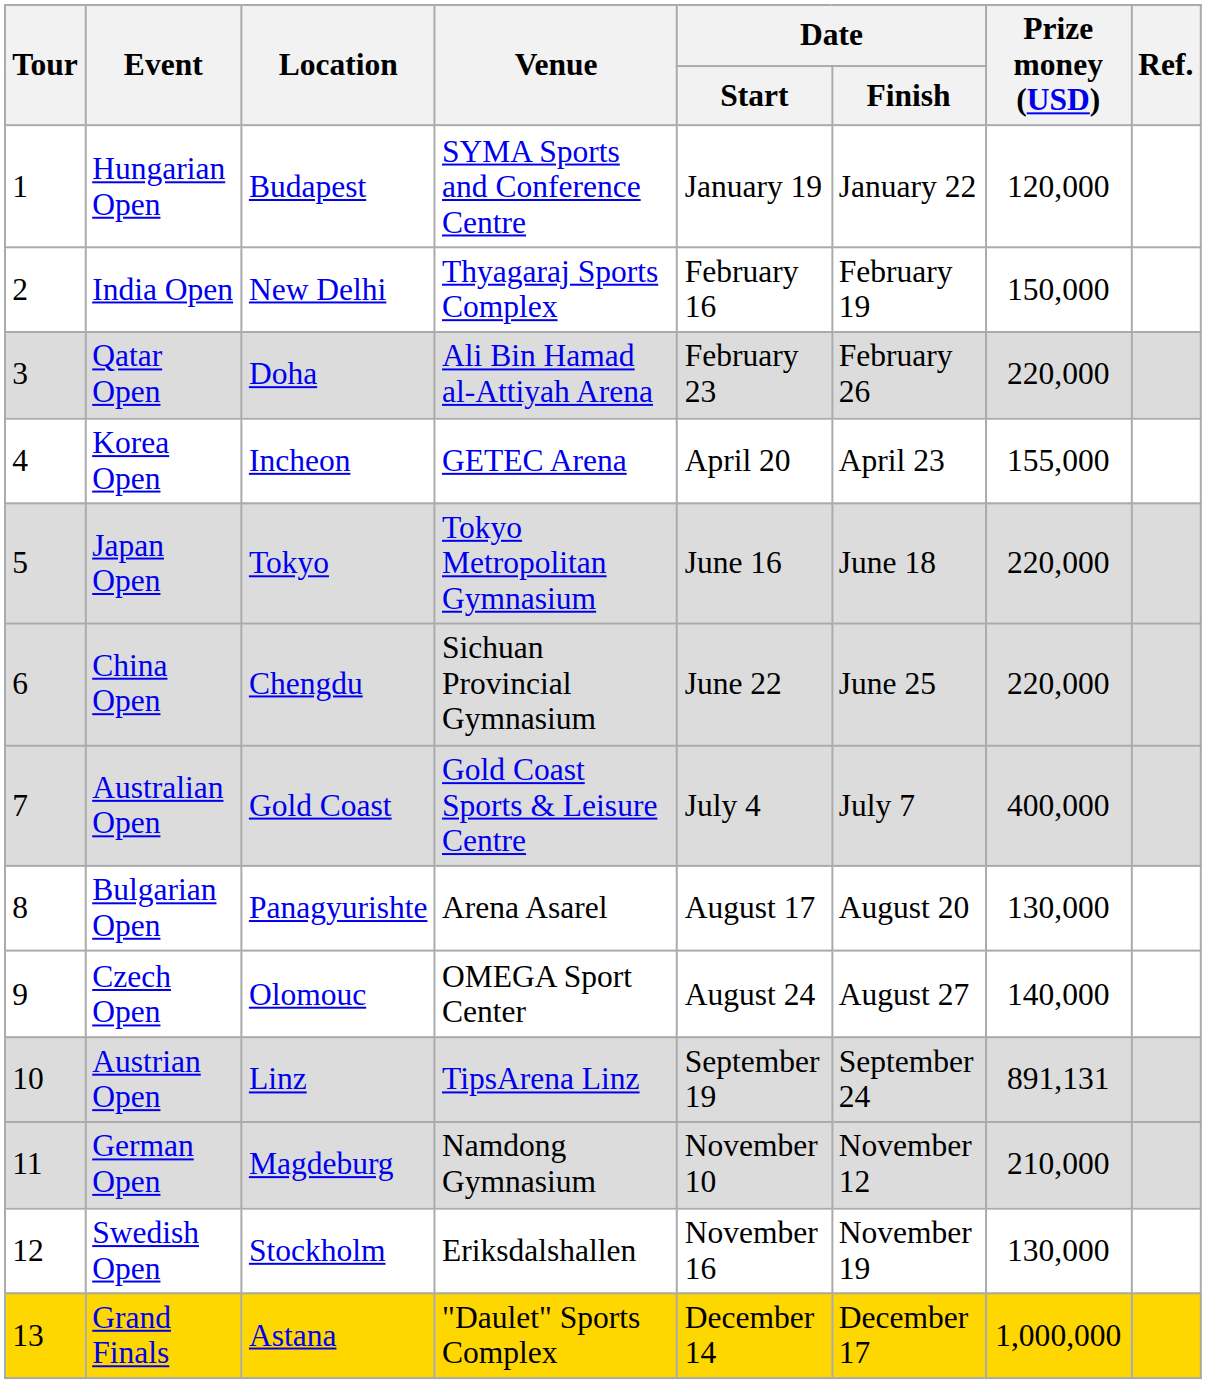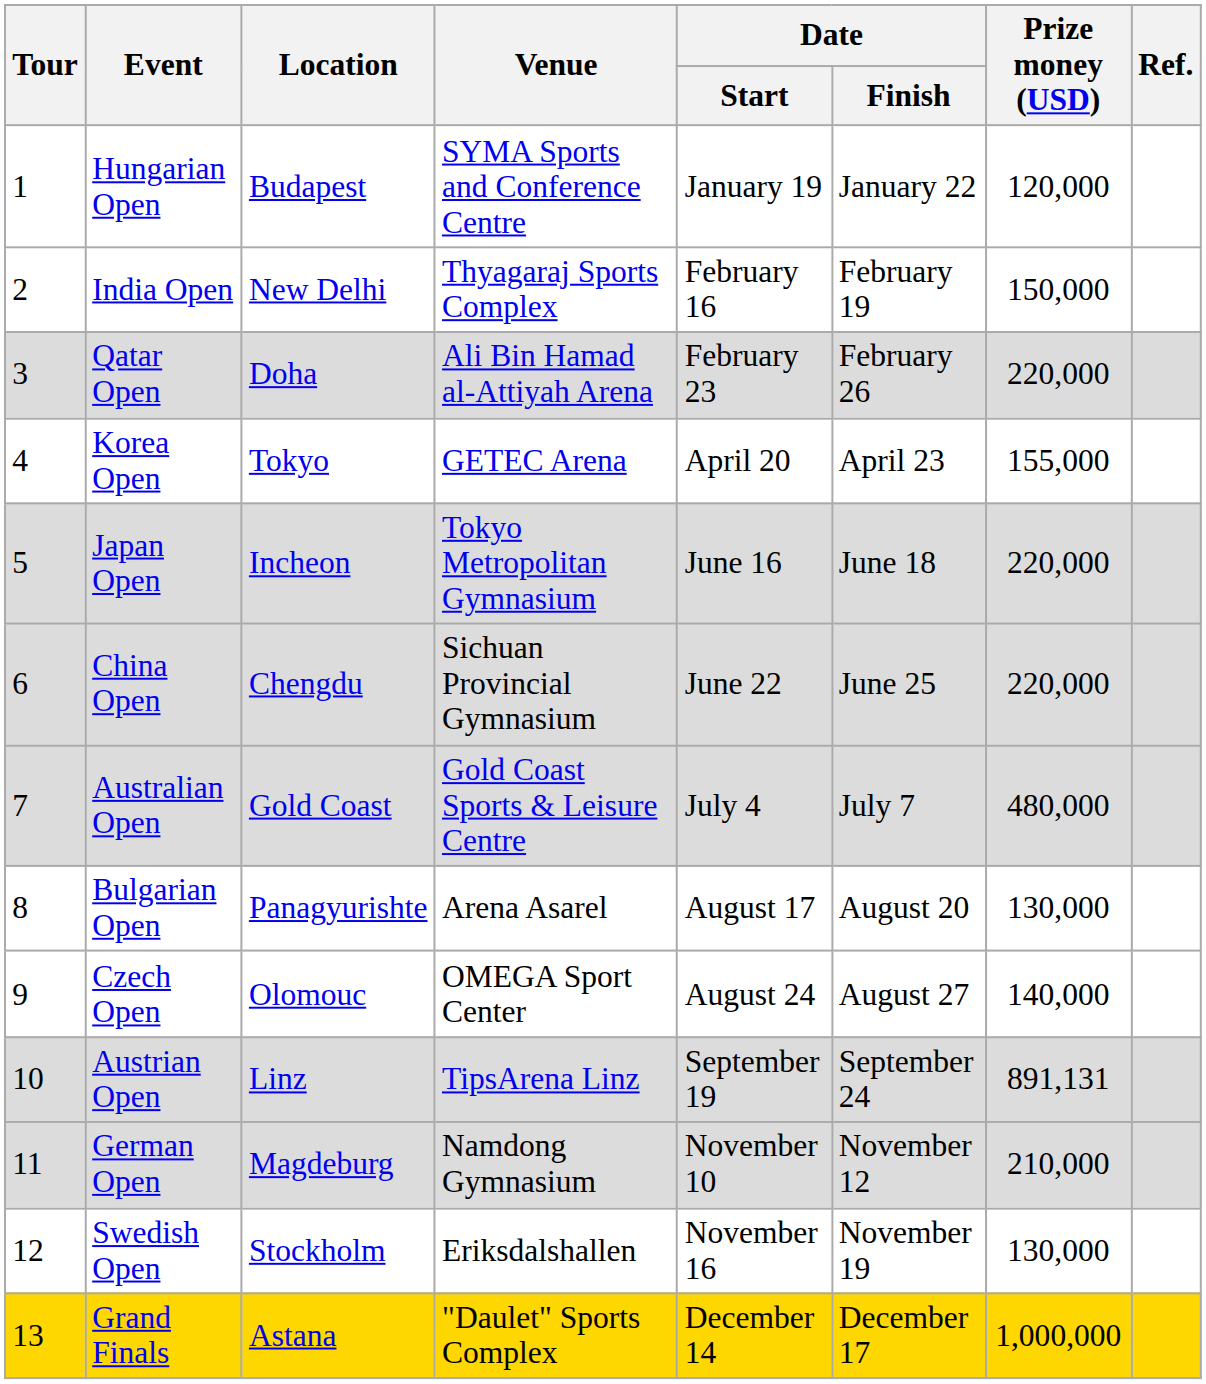Korea Open | Location: Incheon -> Tokyo
Japan Open | Location: Tokyo -> Incheon
Australian Open | Prize money (USD): 400,000 -> 480,000
